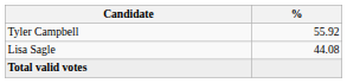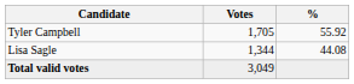+ column: Votes | 1,705 | 1,344 | 3,049
